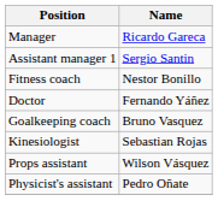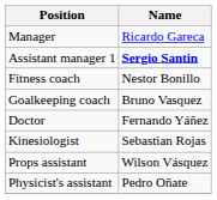Assistant manager 1 | Name: normal -> bold
rows swapped: Goalkeeping coach <-> Doctor
